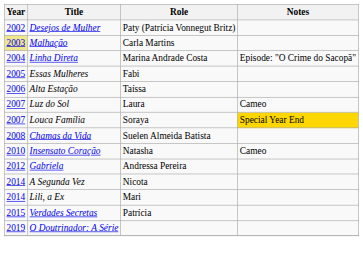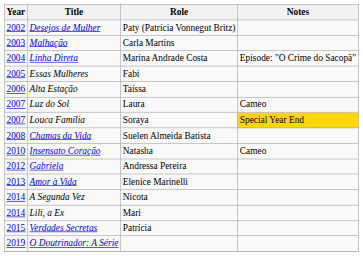Malhação | Year: khaki background -> no background
+ row: 2013 | Amor à Vida | Elenice Marinelli
